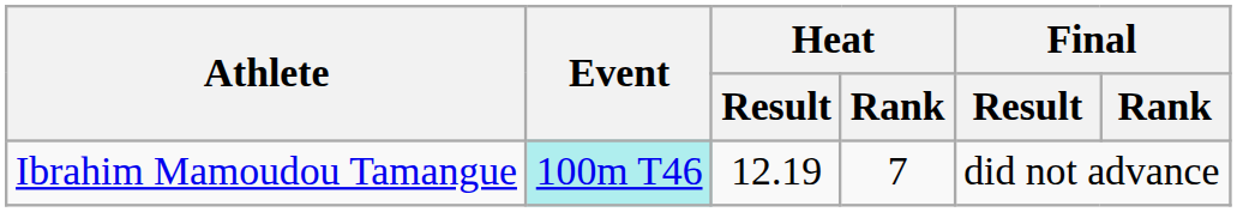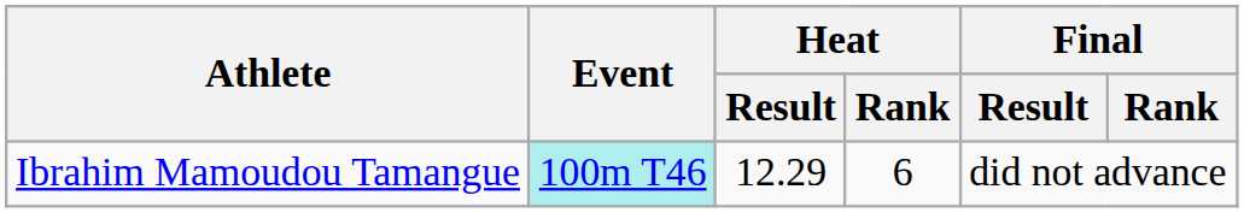Ibrahim Mamoudou Tamangue | Heat / Result: 12.19 -> 12.29
Ibrahim Mamoudou Tamangue | Heat / Rank: 7 -> 6
